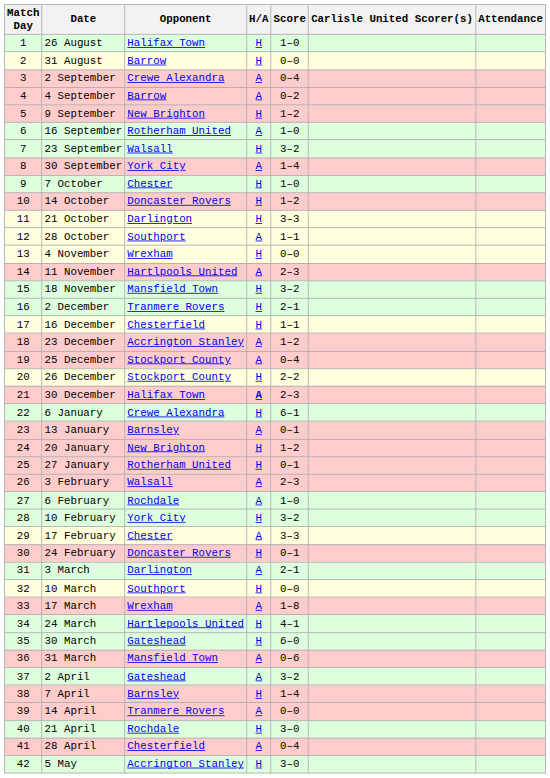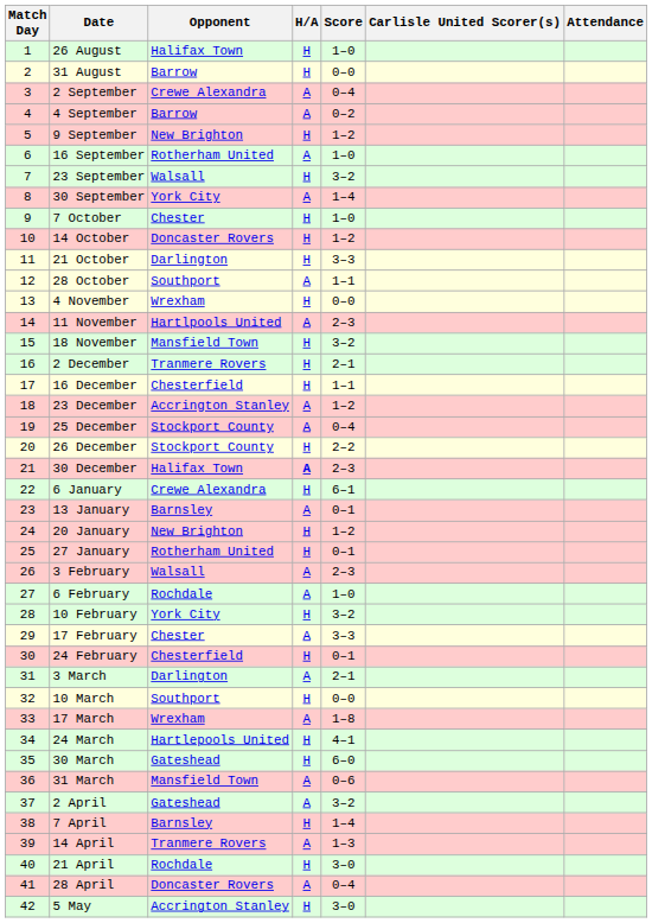24 February | Opponent: Doncaster Rovers -> Chesterfield
14 April | Score: 0–0 -> 1–3
28 April | Opponent: Chesterfield -> Doncaster Rovers
